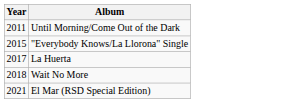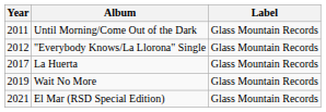+ column: Label | Glass Mountain Records | Glass Mountain Records | Glass Mountain Records | Glass Mountain Records | Glass Mountain Records
"Everybody Knows/La Llorona" Single | Year: 2015 -> 2012
Wait No More | Year: 2018 -> 2019
